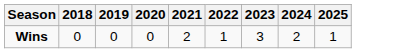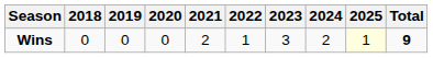+ column: Total | 9
Wins | 2025: no background -> lightyellow background
